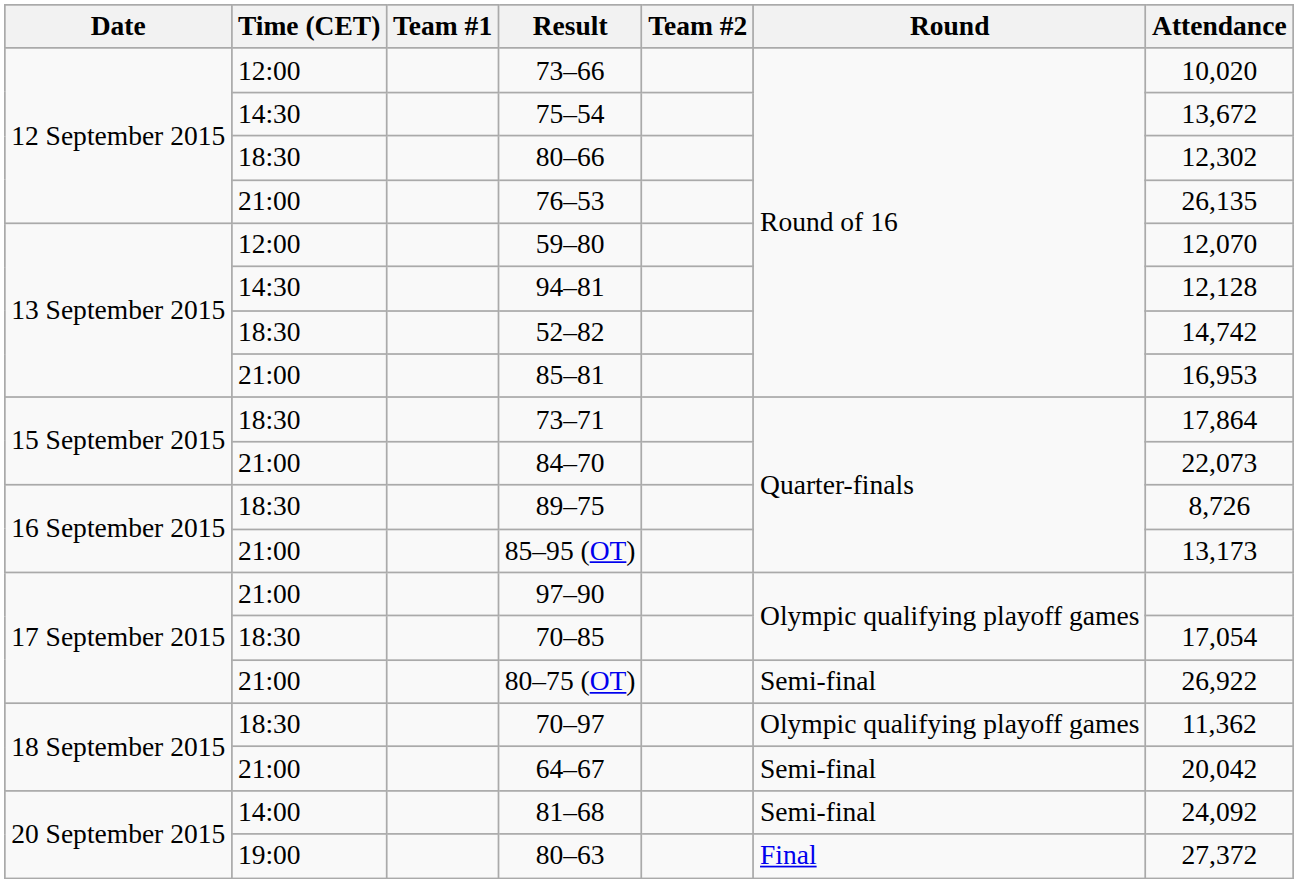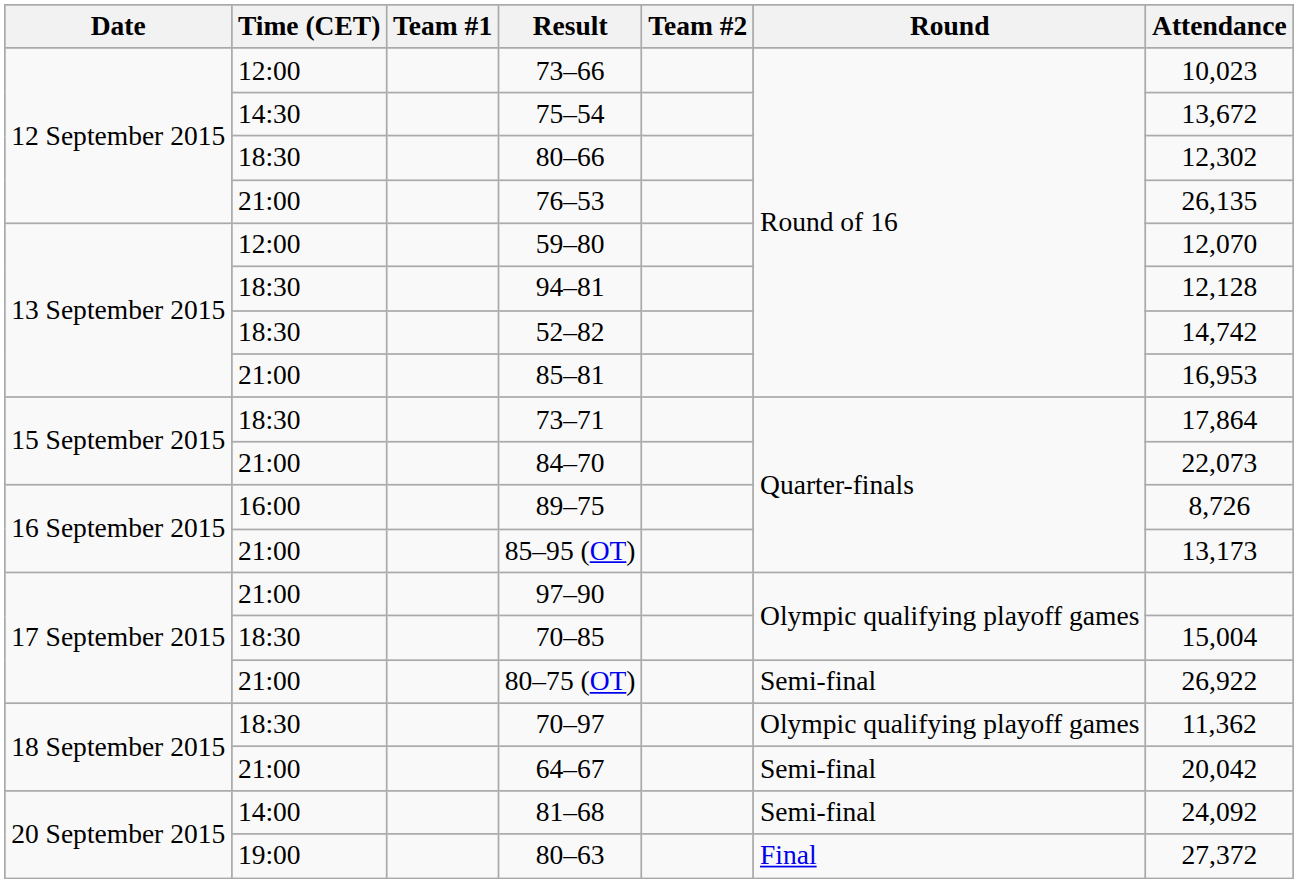73–66 | Attendance: 10,020 -> 10,023
94–81 | Time (CET): 14:30 -> 18:30
89–75 | Time (CET): 18:30 -> 16:00
70–85 | Attendance: 17,054 -> 15,004
